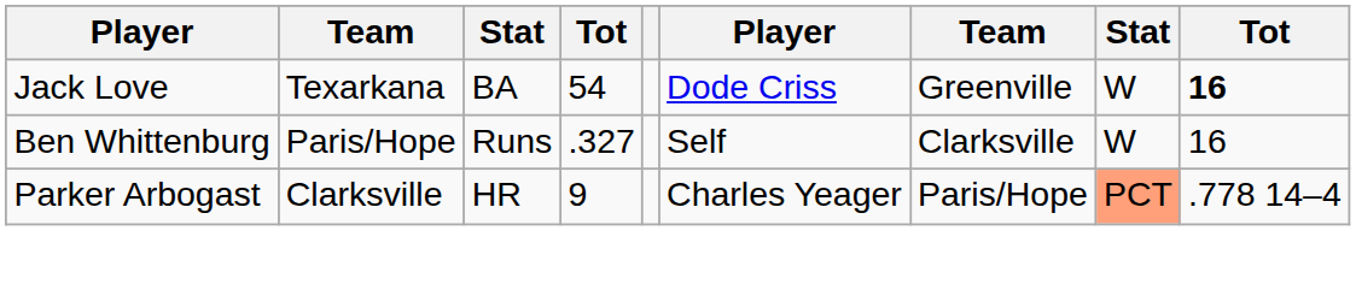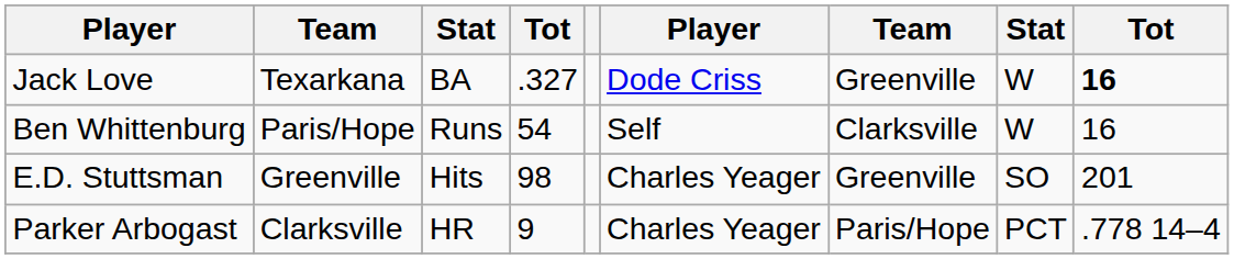Jack Love | column 4: 54 -> .327
Ben Whittenburg | column 4: .327 -> 54
+ row: E.D. Stuttsman | Greenville | Hits | 98 | Charles Yeager | Greenville | SO | 201
Parker Arbogast | column 8: lightsalmon background -> no background
